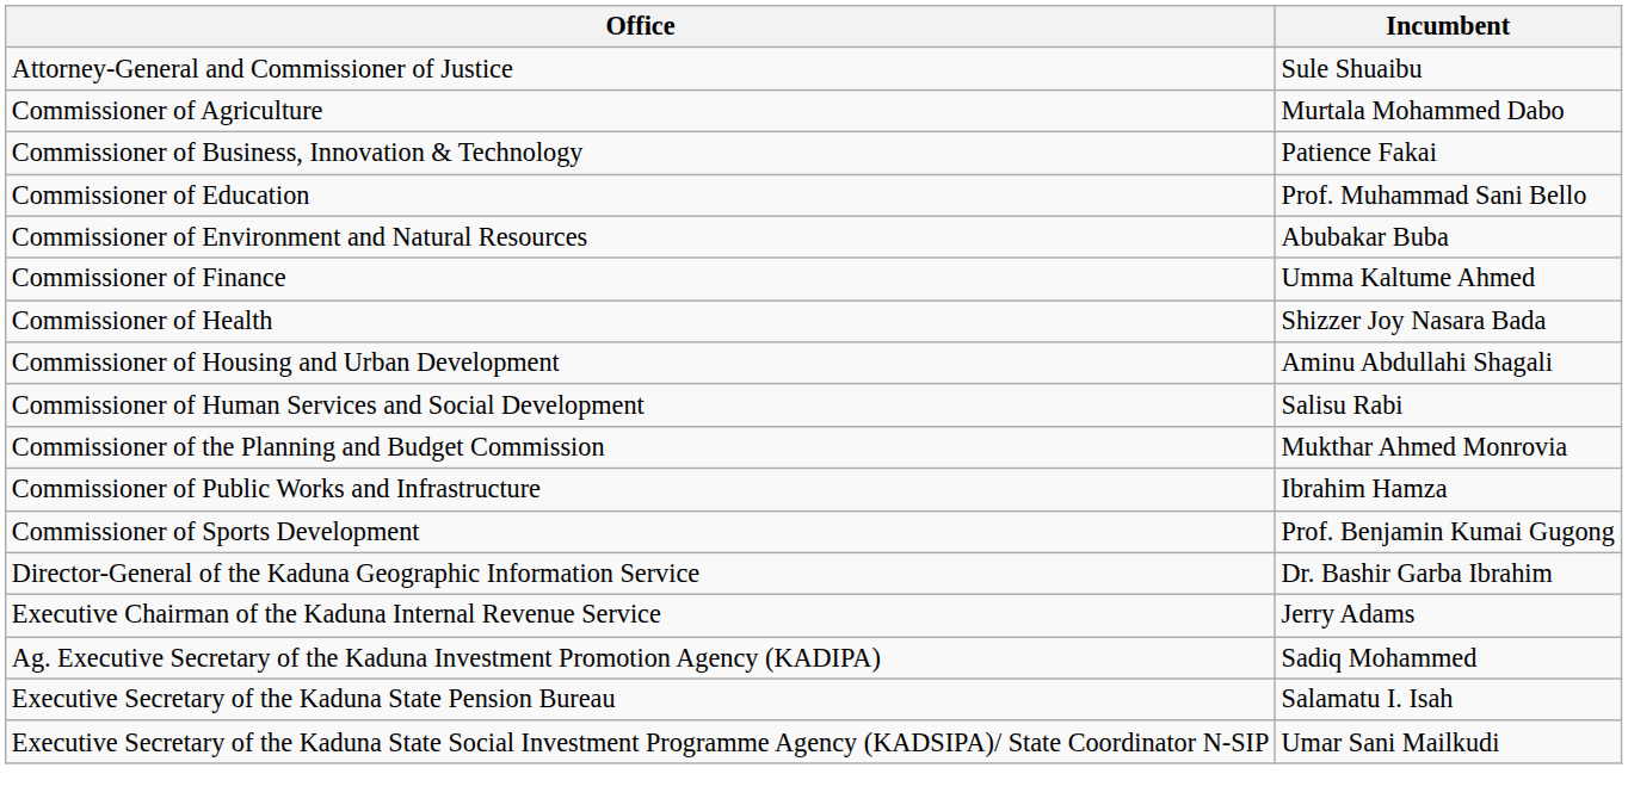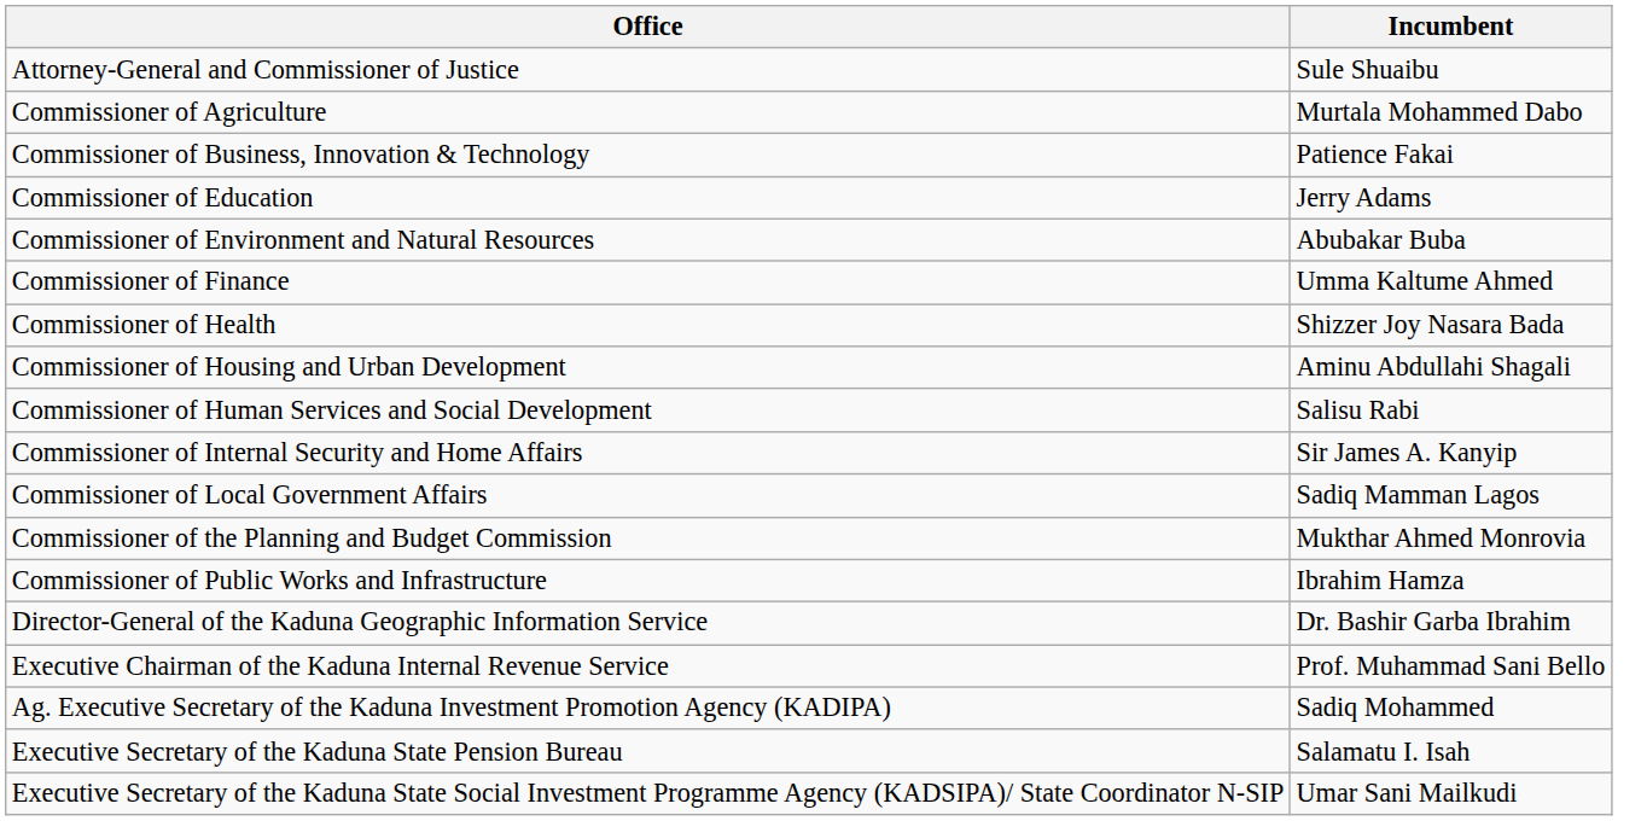Commissioner of Education | Incumbent: Prof. Muhammad Sani Bello -> Jerry Adams
+ row: Commissioner of Internal Security and Home Affairs | Sir James A. Kanyip
+ row: Commissioner of Local Government Affairs | Sadiq Mamman Lagos
- row: Commissioner of Sports Development | Prof. Benjamin Kumai Gugong
Executive Chairman of the Kaduna Internal Revenue Service | Incumbent: Jerry Adams -> Prof. Muhammad Sani Bello
